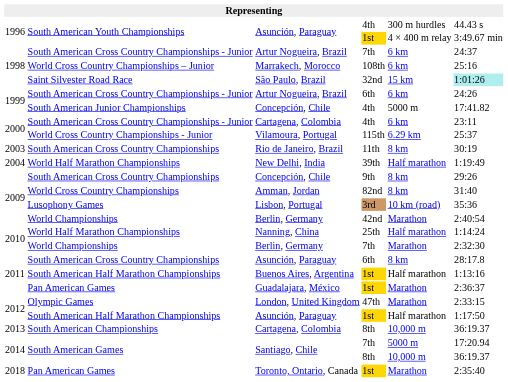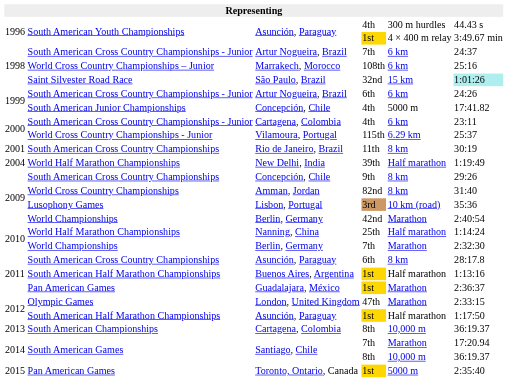Rio de Janeiro, Brazil | column 1: 2003 -> 2001
Santiago, Chile / 7th | column 5: 5000 m -> Marathon
Toronto, Ontario, Canada | column 1: 2018 -> 2015
Toronto, Ontario, Canada | column 5: Marathon -> 5000 m
